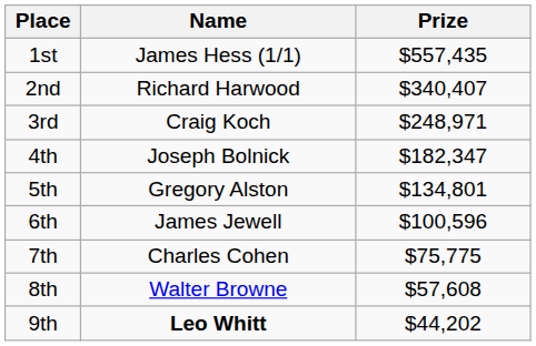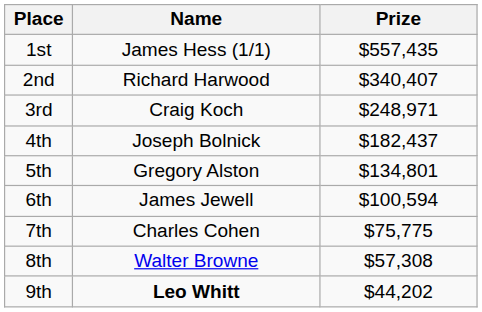4th | Prize: $182,347 -> $182,437
6th | Prize: $100,596 -> $100,594
8th | Prize: $57,608 -> $57,308
